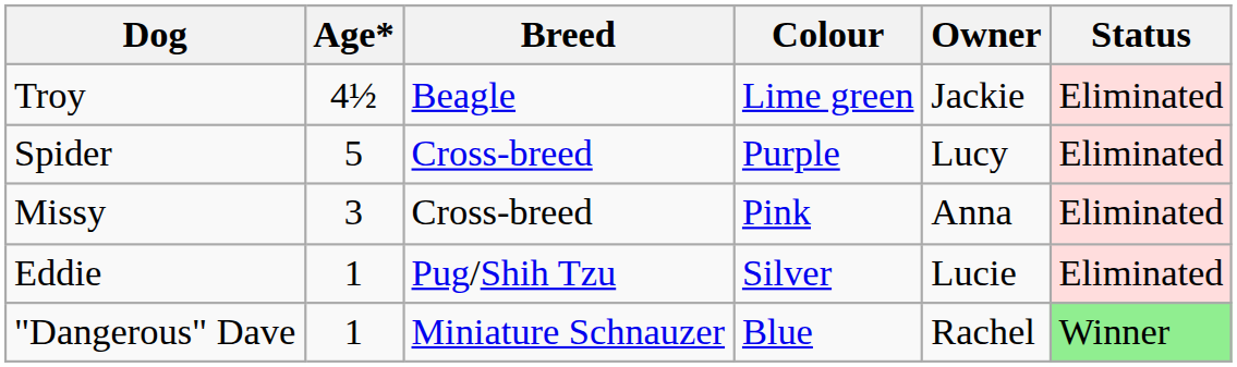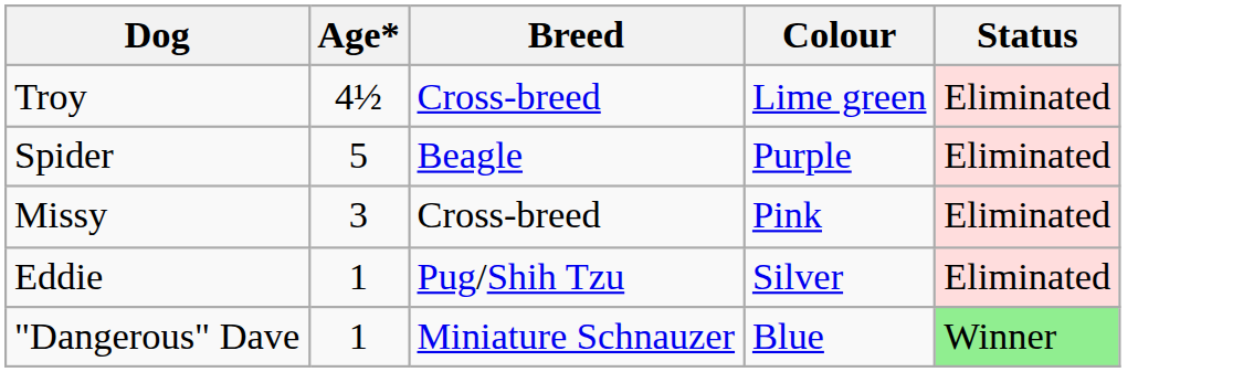- column: Owner | Jackie | Lucy | Anna | Lucie | Rachel
Troy | Breed: Beagle -> Cross-breed
Spider | Breed: Cross-breed -> Beagle
